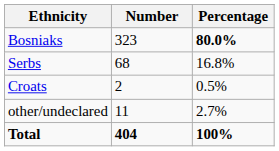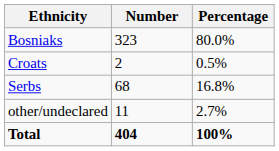Bosniaks | Percentage: bold -> normal
rows swapped: Serbs <-> Croats
